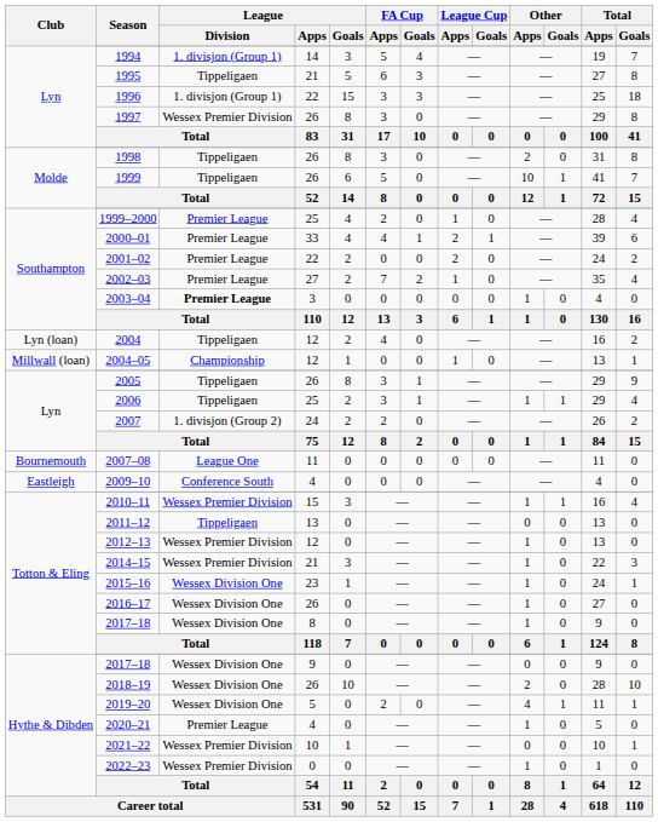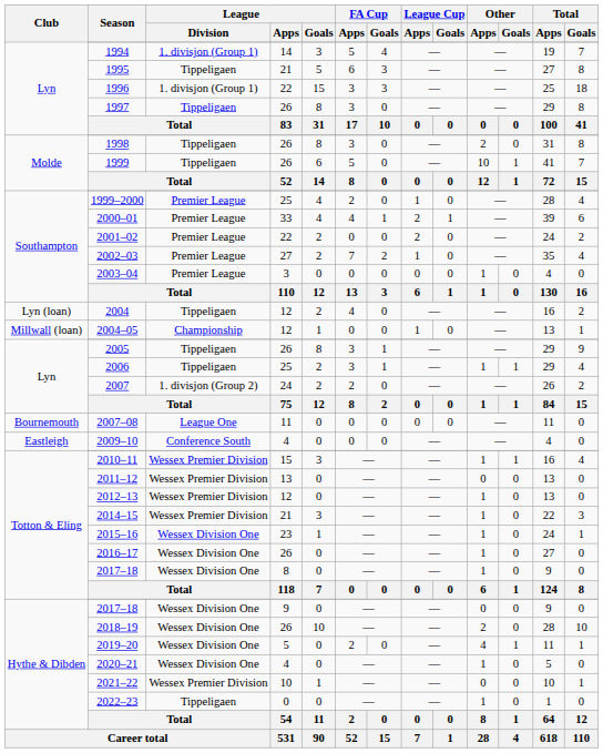1997 | League / Division: Wessex Premier Division -> Tippeligaen
2003–04 | League / Division: bold -> normal
2011–12 | League / Division: Tippeligaen -> Wessex Premier Division
2020–21 | League / Division: Premier League -> Wessex Division One
2022–23 | League / Division: Wessex Premier Division -> Tippeligaen
